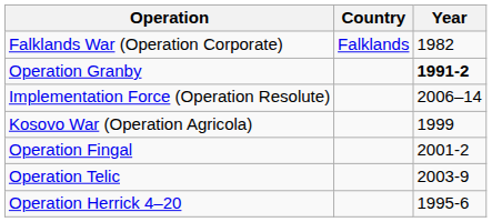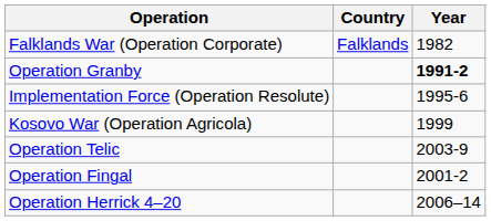Implementation Force (Operation Resolute) | Year: 2006–14 -> 1995-6
rows swapped: Operation Telic <-> Operation Fingal
Operation Herrick 4–20 | Year: 1995-6 -> 2006–14
